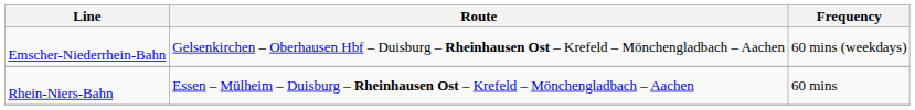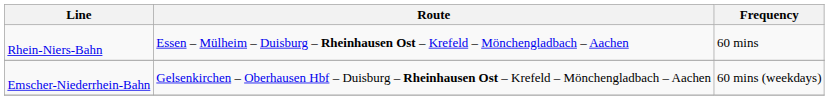rows swapped: Rhein-Niers-Bahn <-> Emscher-Niederrhein-Bahn
